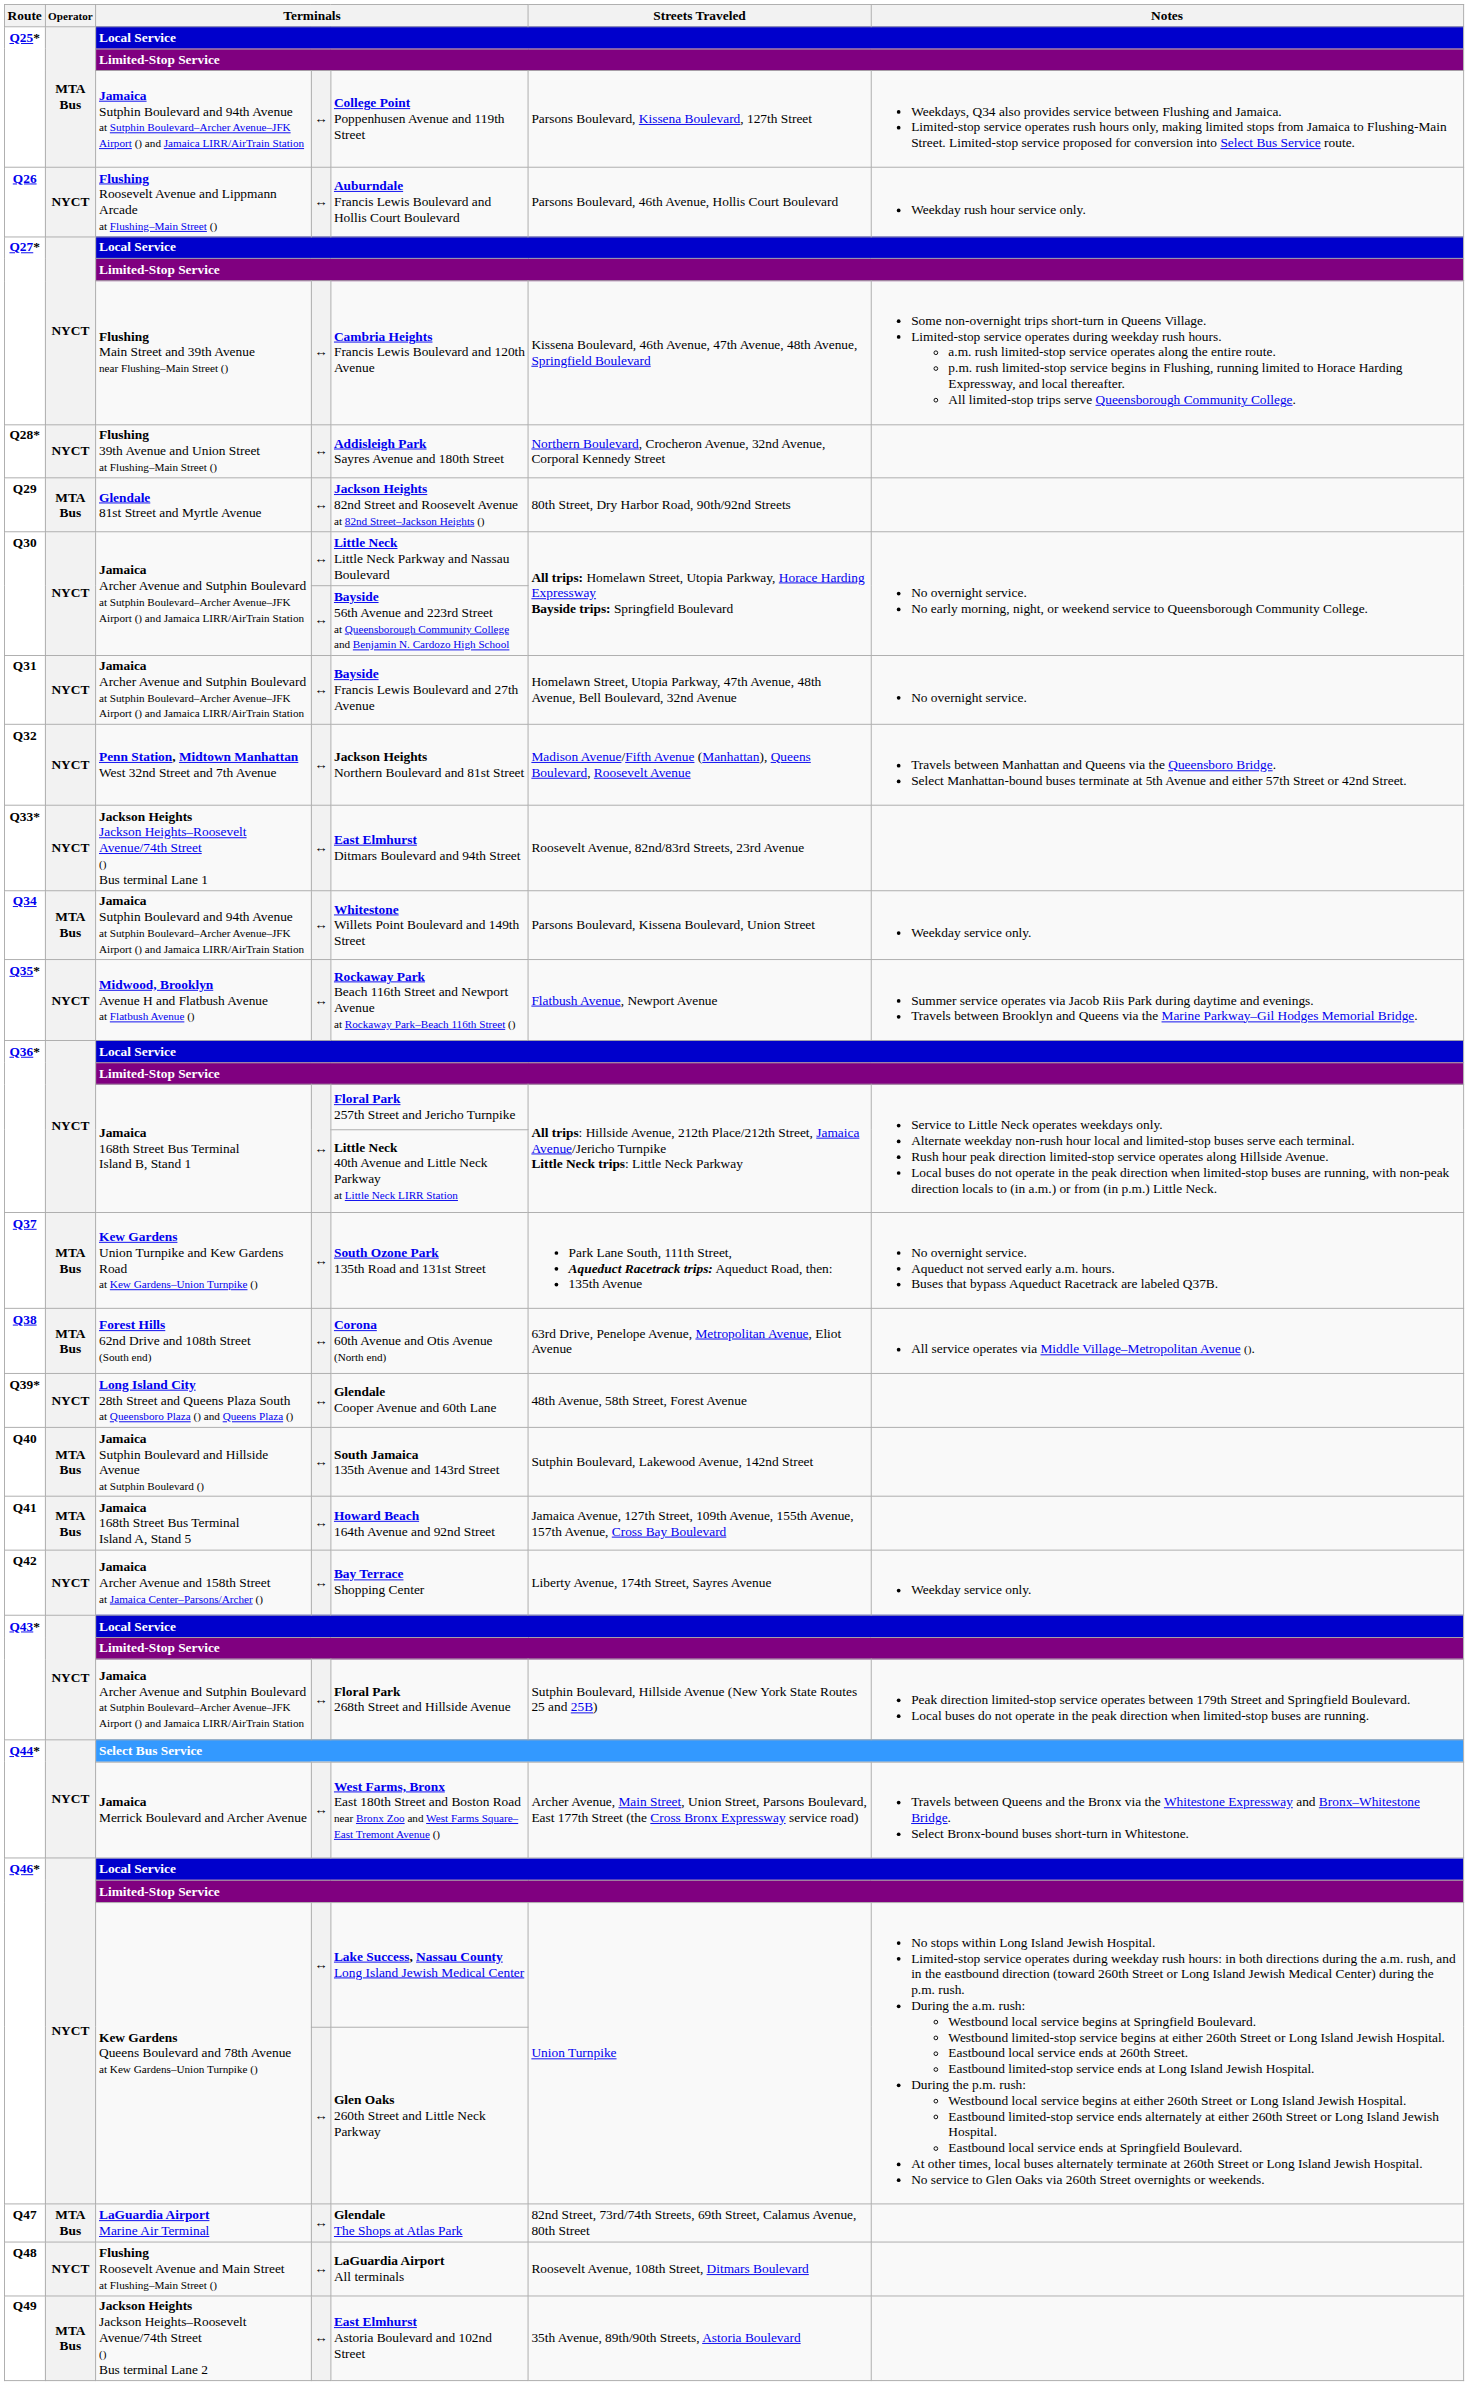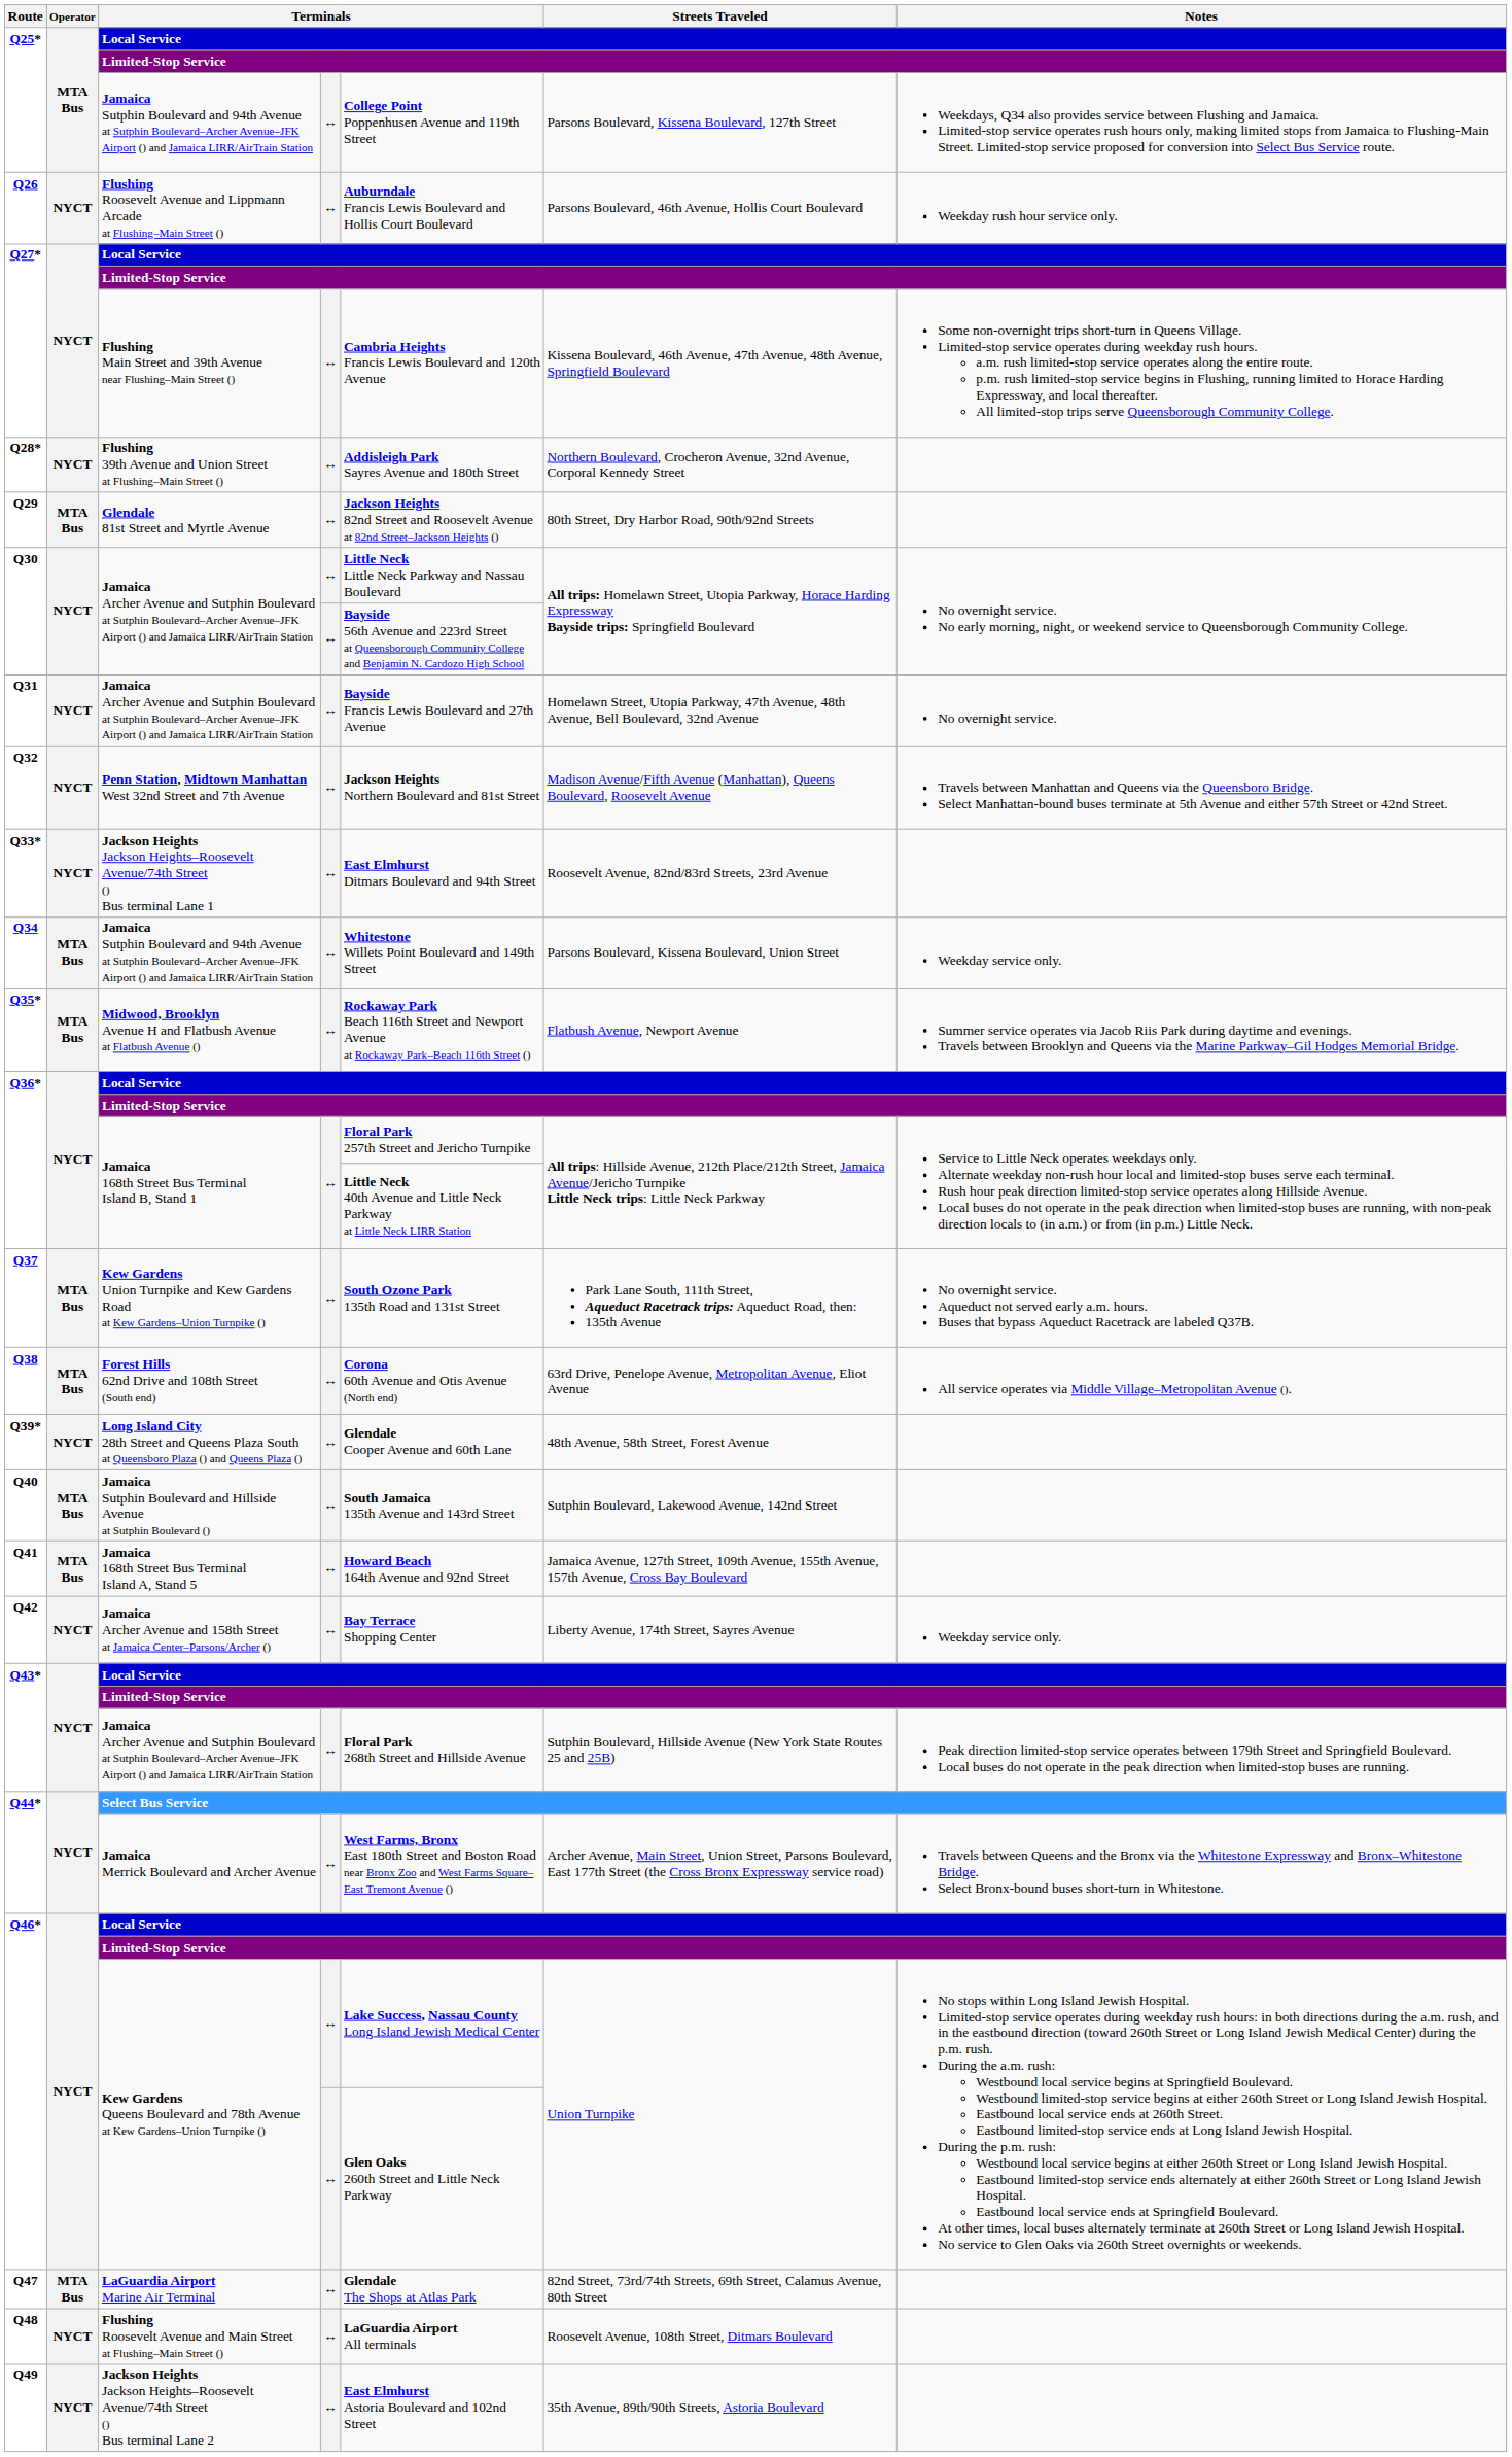Q35* | Operator: NYCT -> MTA Bus
Q49 | Operator: MTA Bus -> NYCT
